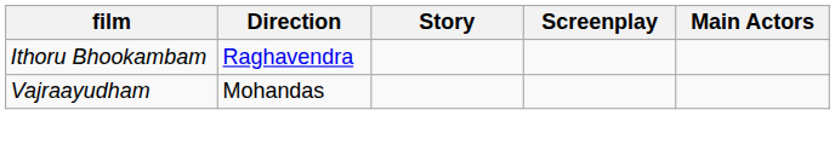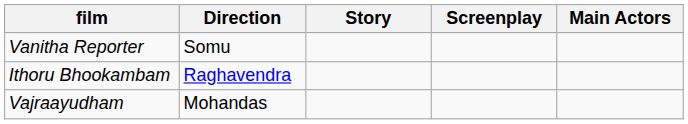+ row: Vanitha Reporter | Somu
